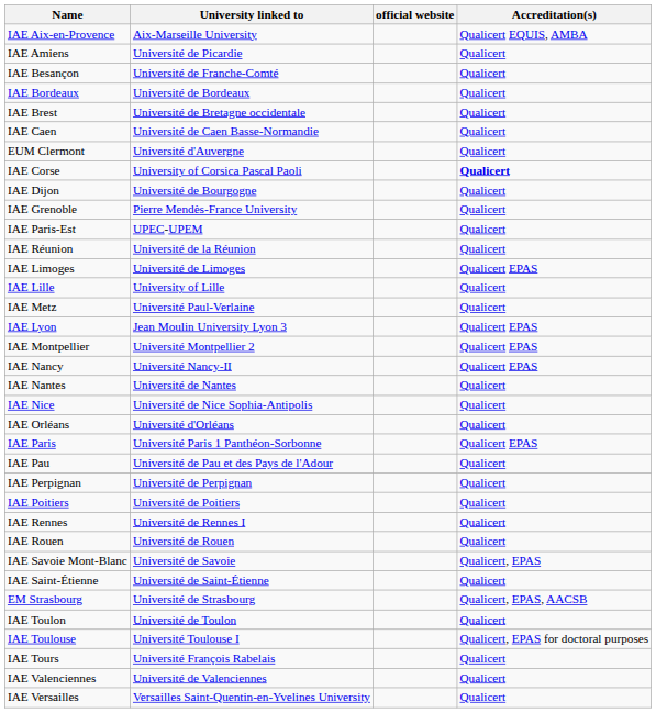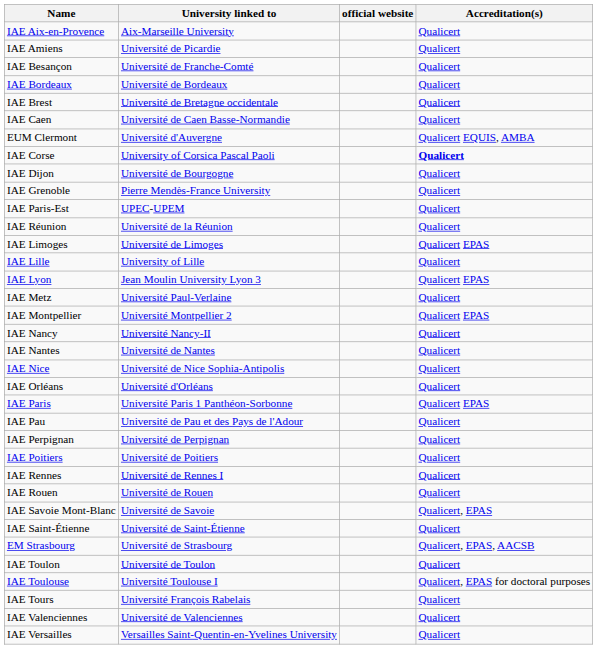IAE Aix-en-Provence | Accreditation(s): Qualicert EQUIS, AMBA -> Qualicert
EUM Clermont | Accreditation(s): Qualicert -> Qualicert EQUIS, AMBA
rows swapped: IAE Lyon <-> IAE Metz
IAE Nancy | Accreditation(s): Qualicert EPAS -> Qualicert
